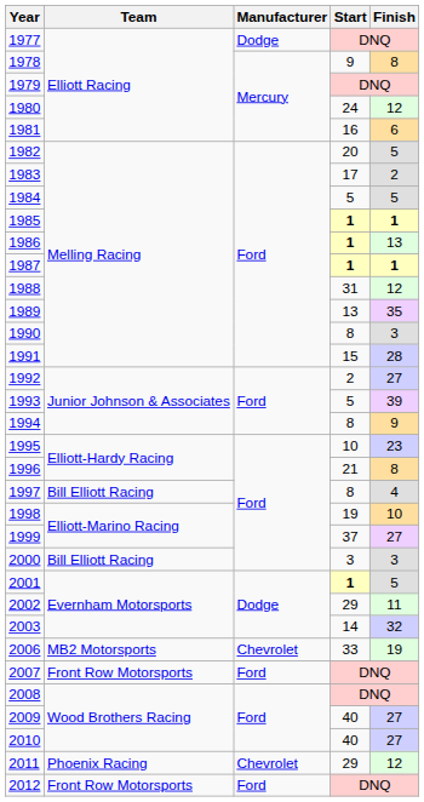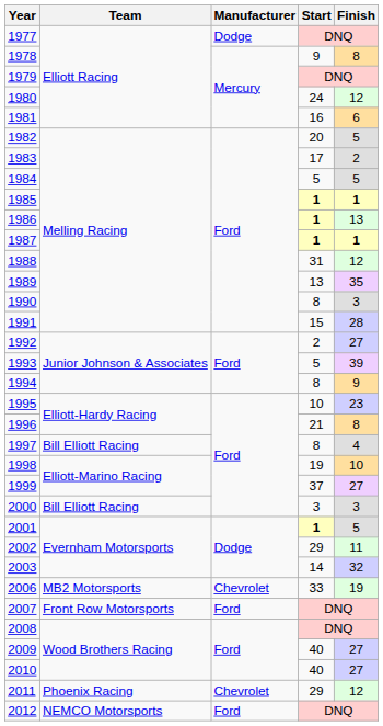2012 | Team: Front Row Motorsports -> NEMCO Motorsports
